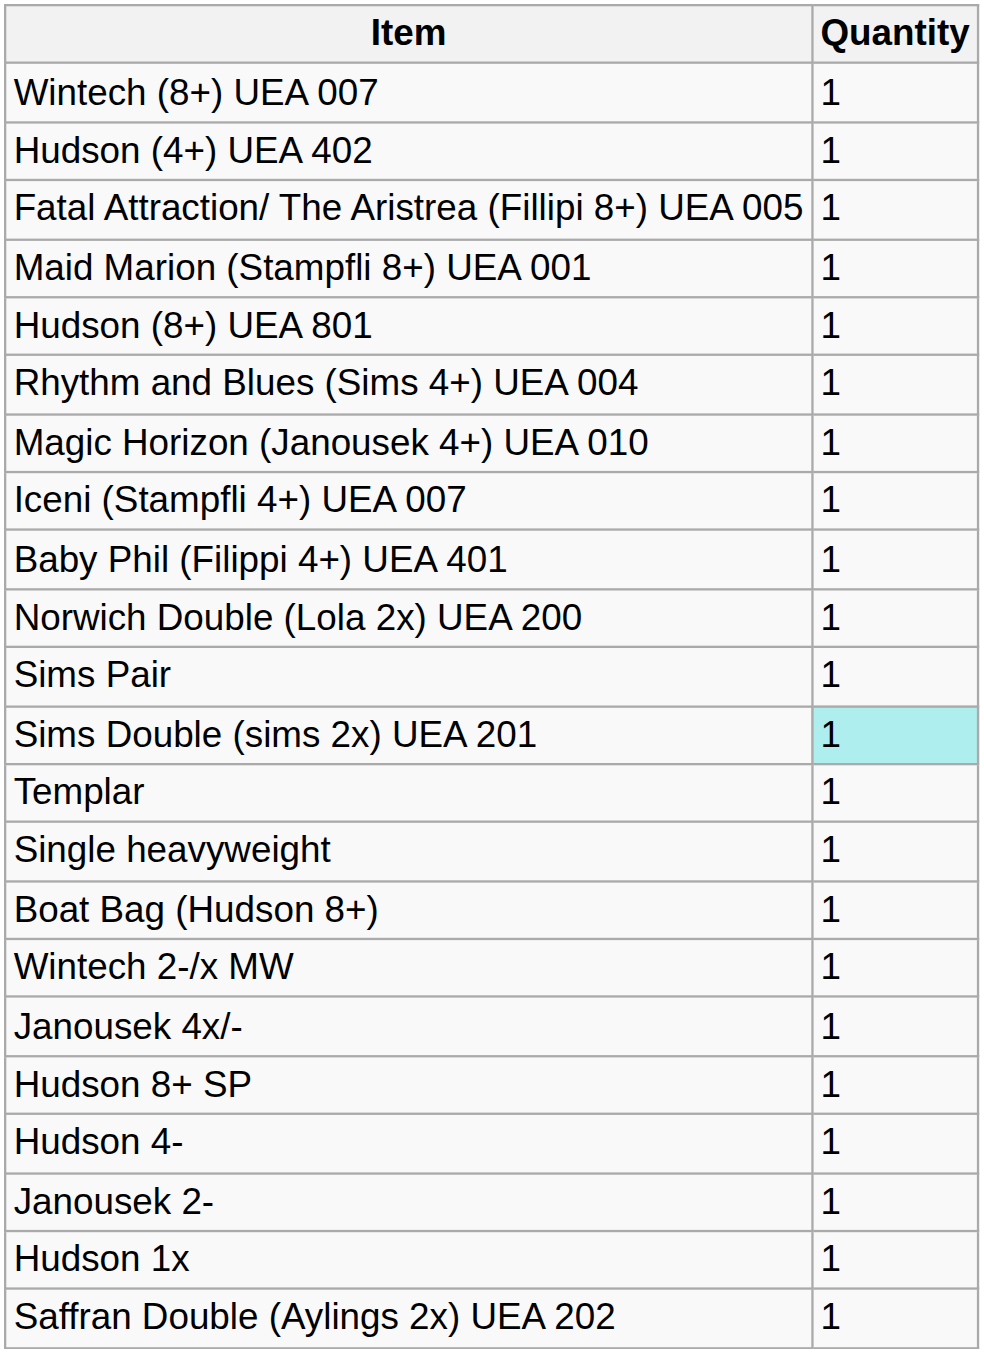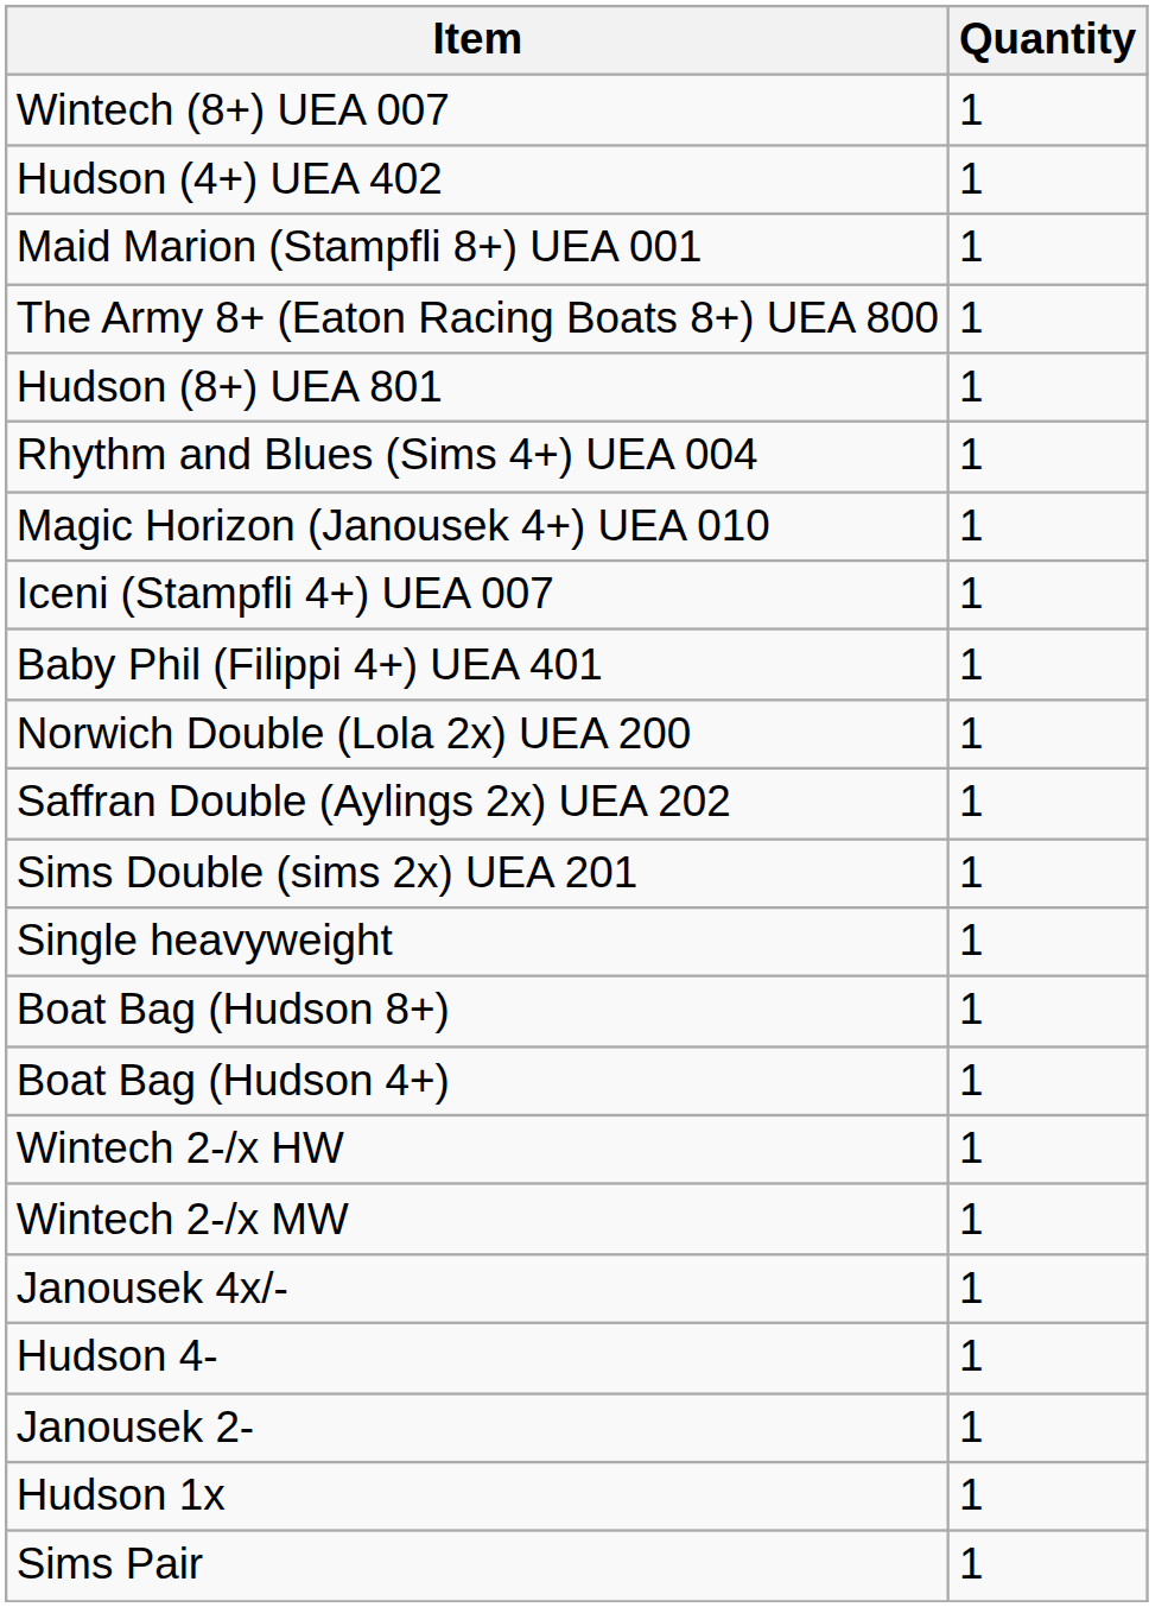- row: Fatal Attraction/ The Aristrea (Fillipi 8+) UEA 005 | 1
+ row: The Army 8+ (Eaton Racing Boats 8+) UEA 800 | 1
rows swapped: Saffran Double (Aylings 2x) UEA 202 <-> Sims Pair
Sims Double (sims 2x) UEA 201 | Quantity: paleturquoise background -> no background
- row: Templar | 1
+ row: Boat Bag (Hudson 4+) | 1
+ row: Wintech 2-/x HW | 1
- row: Hudson 8+ SP | 1
